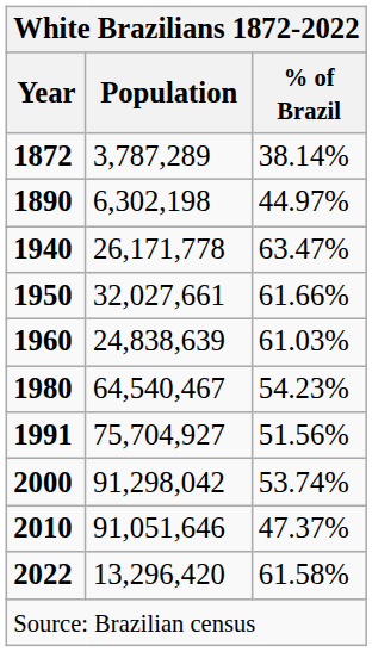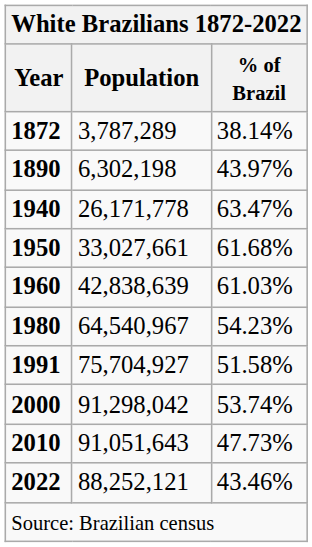1890 | % of Brazil: 44.97% -> 43.97%
1950 | Population: 32,027,661 -> 33,027,661
1950 | % of Brazil: 61.66% -> 61.68%
1960 | Population: 24,838,639 -> 42,838,639
1980 | Population: 64,540,467 -> 64,540,967
1991 | % of Brazil: 51.56% -> 51.58%
2010 | Population: 91,051,646 -> 91,051,643
2010 | % of Brazil: 47.37% -> 47.73%
2022 | Population: 13,296,420 -> 88,252,121
2022 | % of Brazil: 61.58% -> 43.46%
